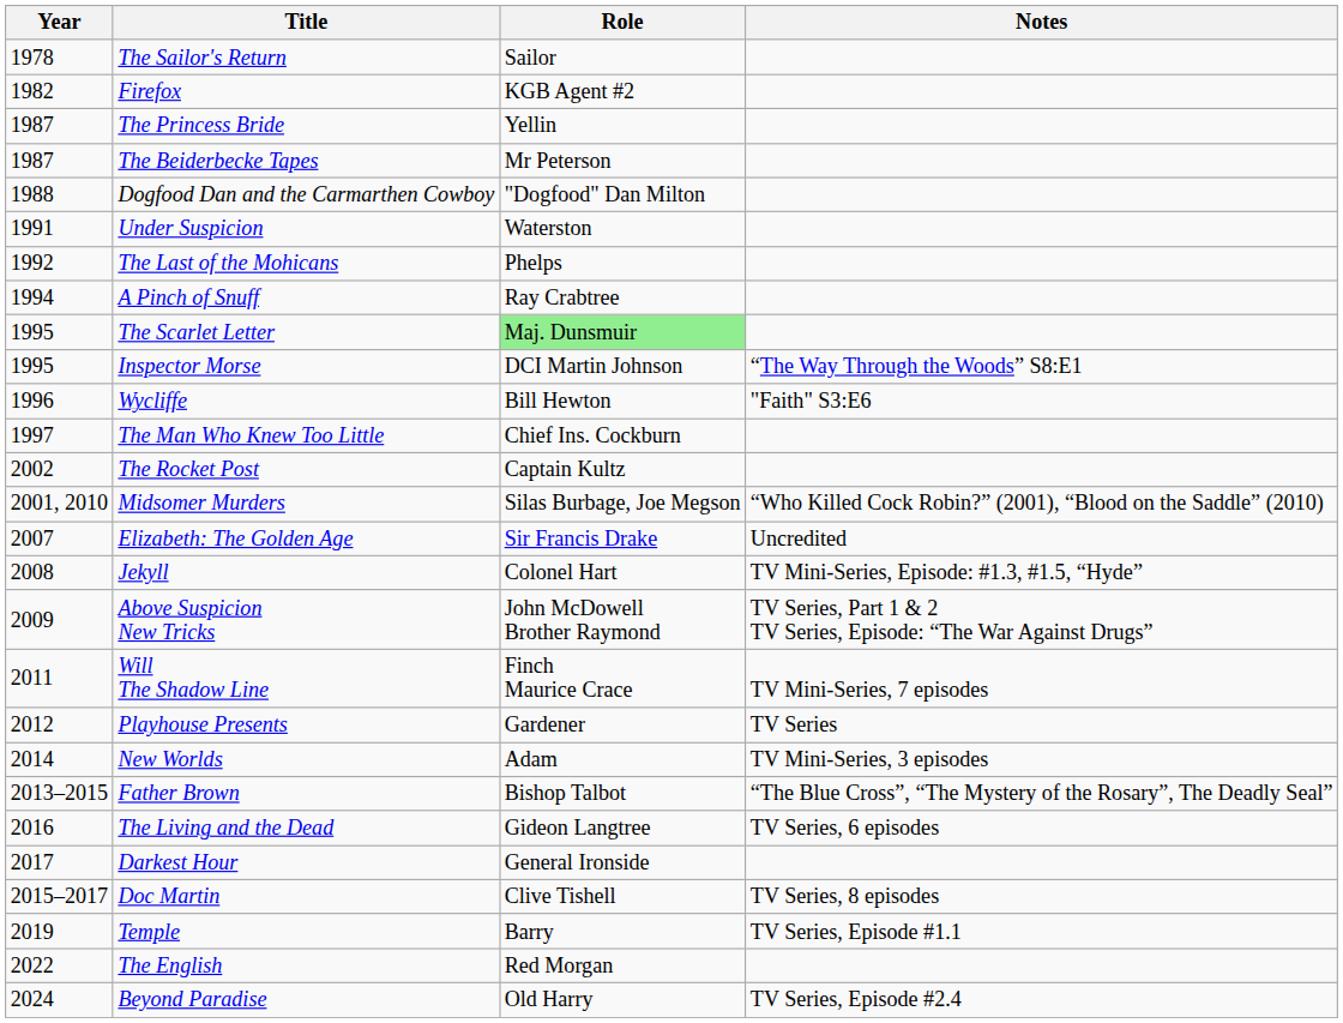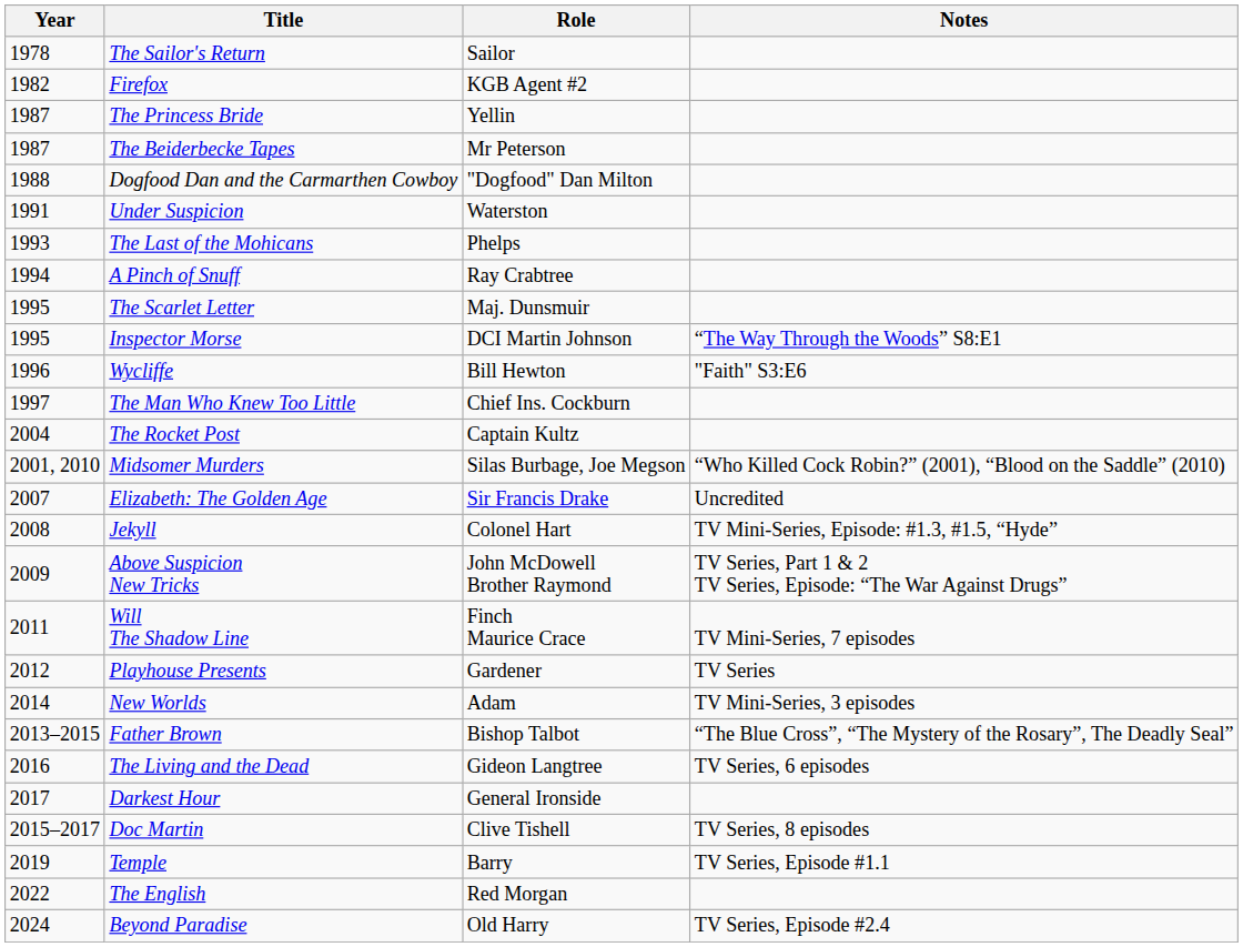The Last of the Mohicans | Year: 1992 -> 1993
The Scarlet Letter | Role: lightgreen background -> no background
The Rocket Post | Year: 2002 -> 2004
